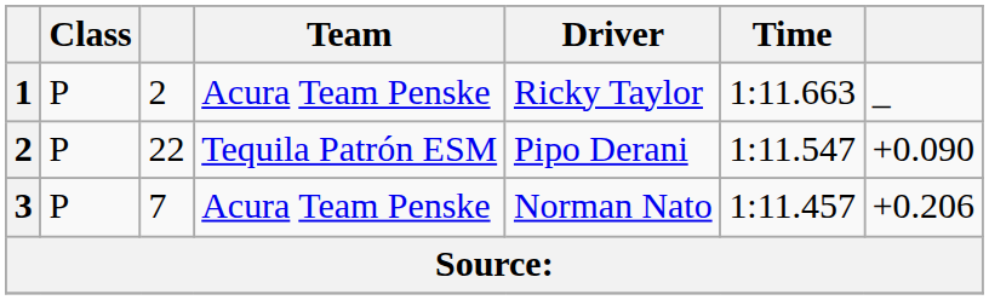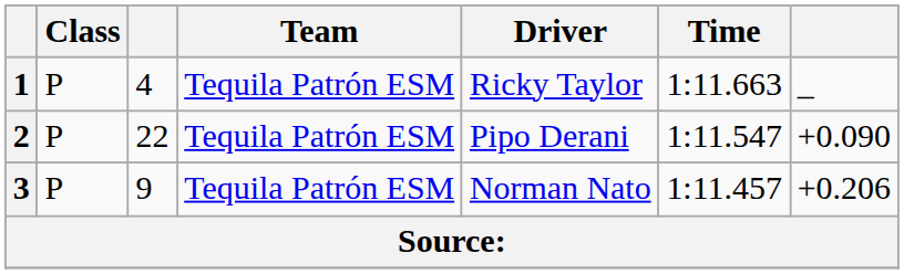1 | column 3: 2 -> 4
1 | Team: Acura Team Penske -> Tequila Patrón ESM
3 | column 3: 7 -> 9
3 | Team: Acura Team Penske -> Tequila Patrón ESM
